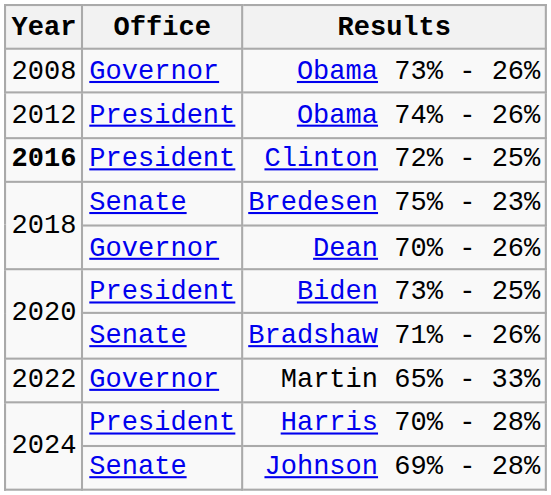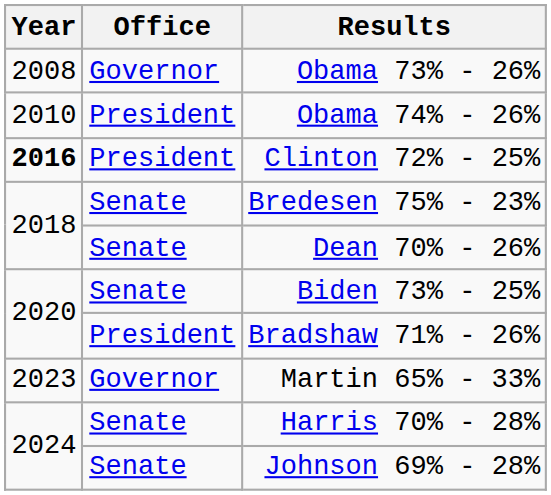Obama 74% - 26% | Year: 2012 -> 2010
Dean 70% - 26% | Office: Governor -> Senate
Biden 73% - 25% | Office: President -> Senate
Bradshaw 71% - 26% | Office: Senate -> President
Martin 65% - 33% | Year: 2022 -> 2023
Harris 70% - 28% | Office: President -> Senate
